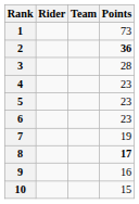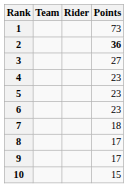columns swapped: Rider <-> Team
3 | Points: 28 -> 27
7 | Points: 19 -> 18
8 | Points: bold -> normal
9 | Points: 16 -> 17
